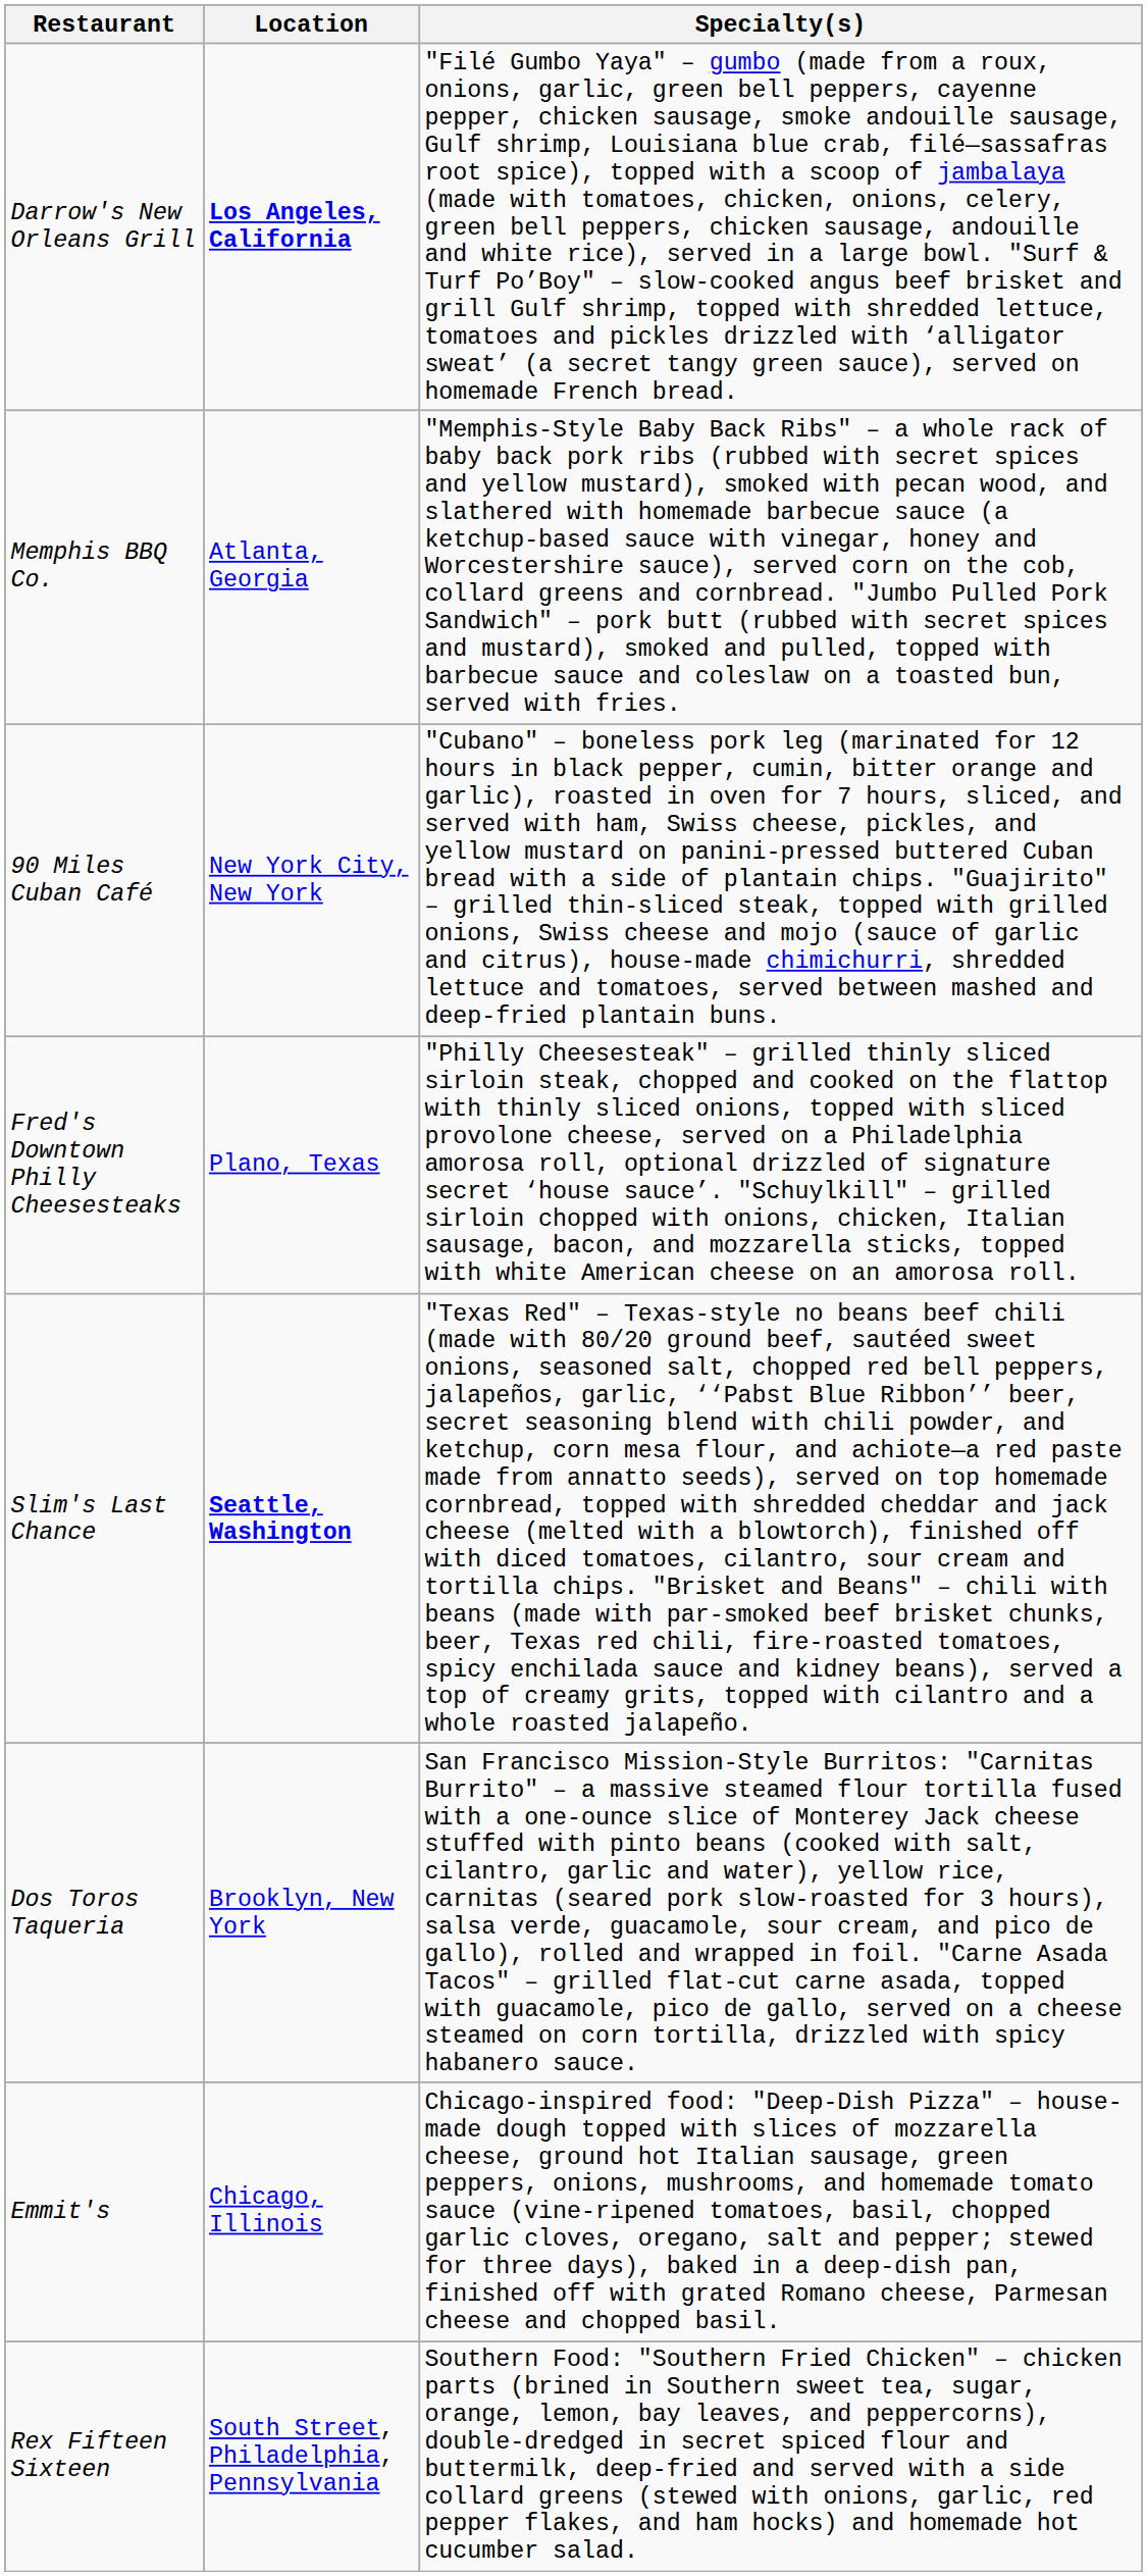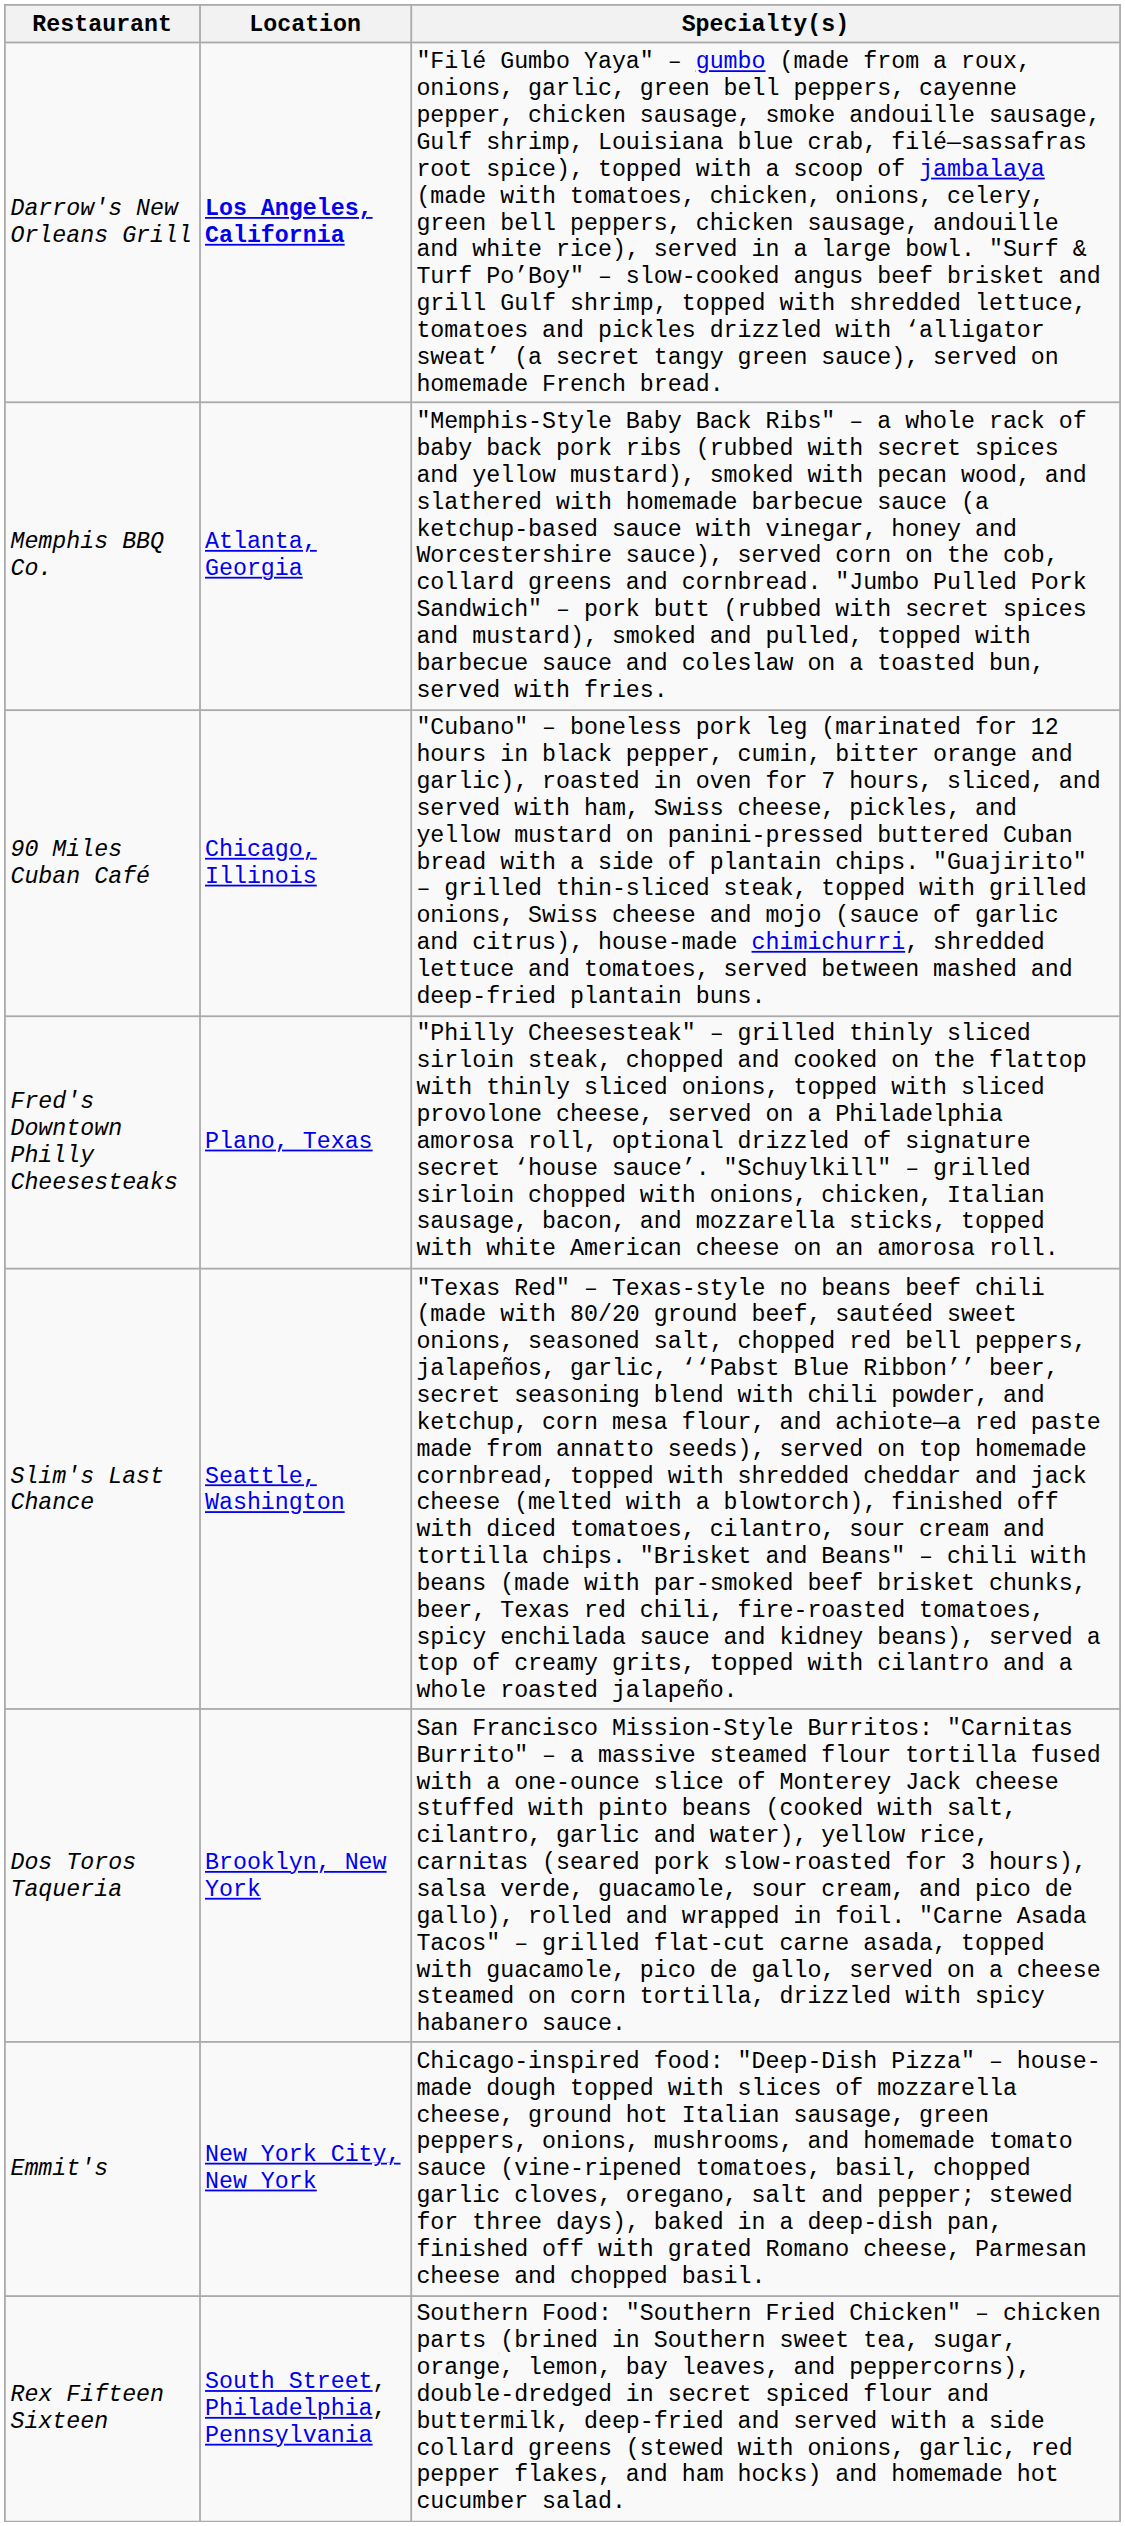90 Miles Cuban Café | Location: New York City, New York -> Chicago, Illinois
Slim's Last Chance | Location: bold -> normal
Emmit's | Location: Chicago, Illinois -> New York City, New York
